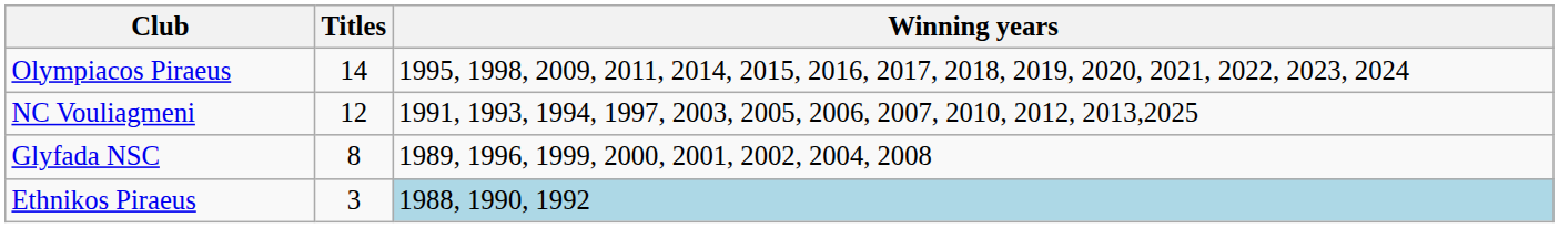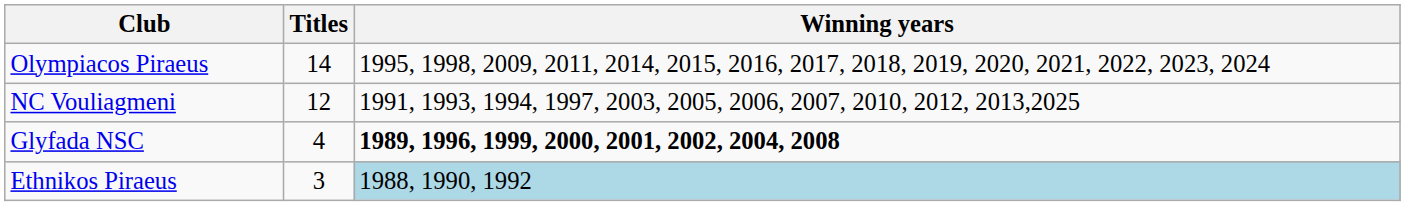Glyfada NSC | Titles: 8 -> 4
Glyfada NSC | Winning years: normal -> bold
